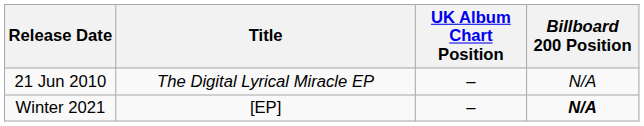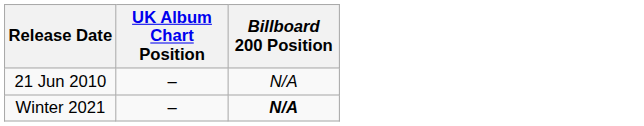- column: Title | The Digital Lyrical Miracle EP | [EP]
